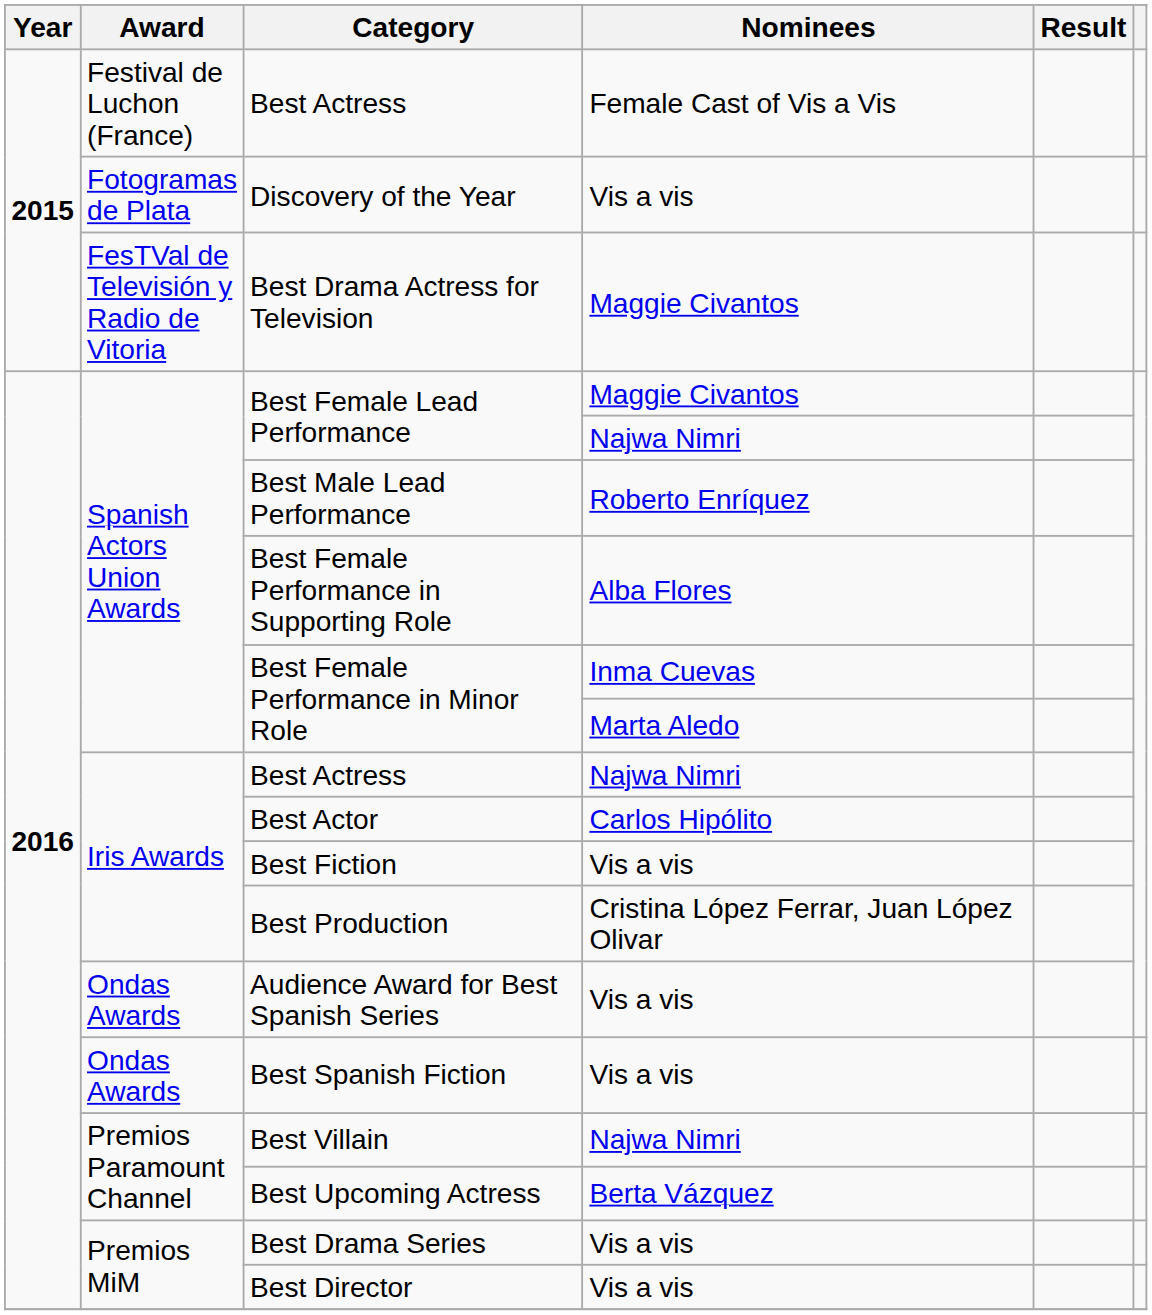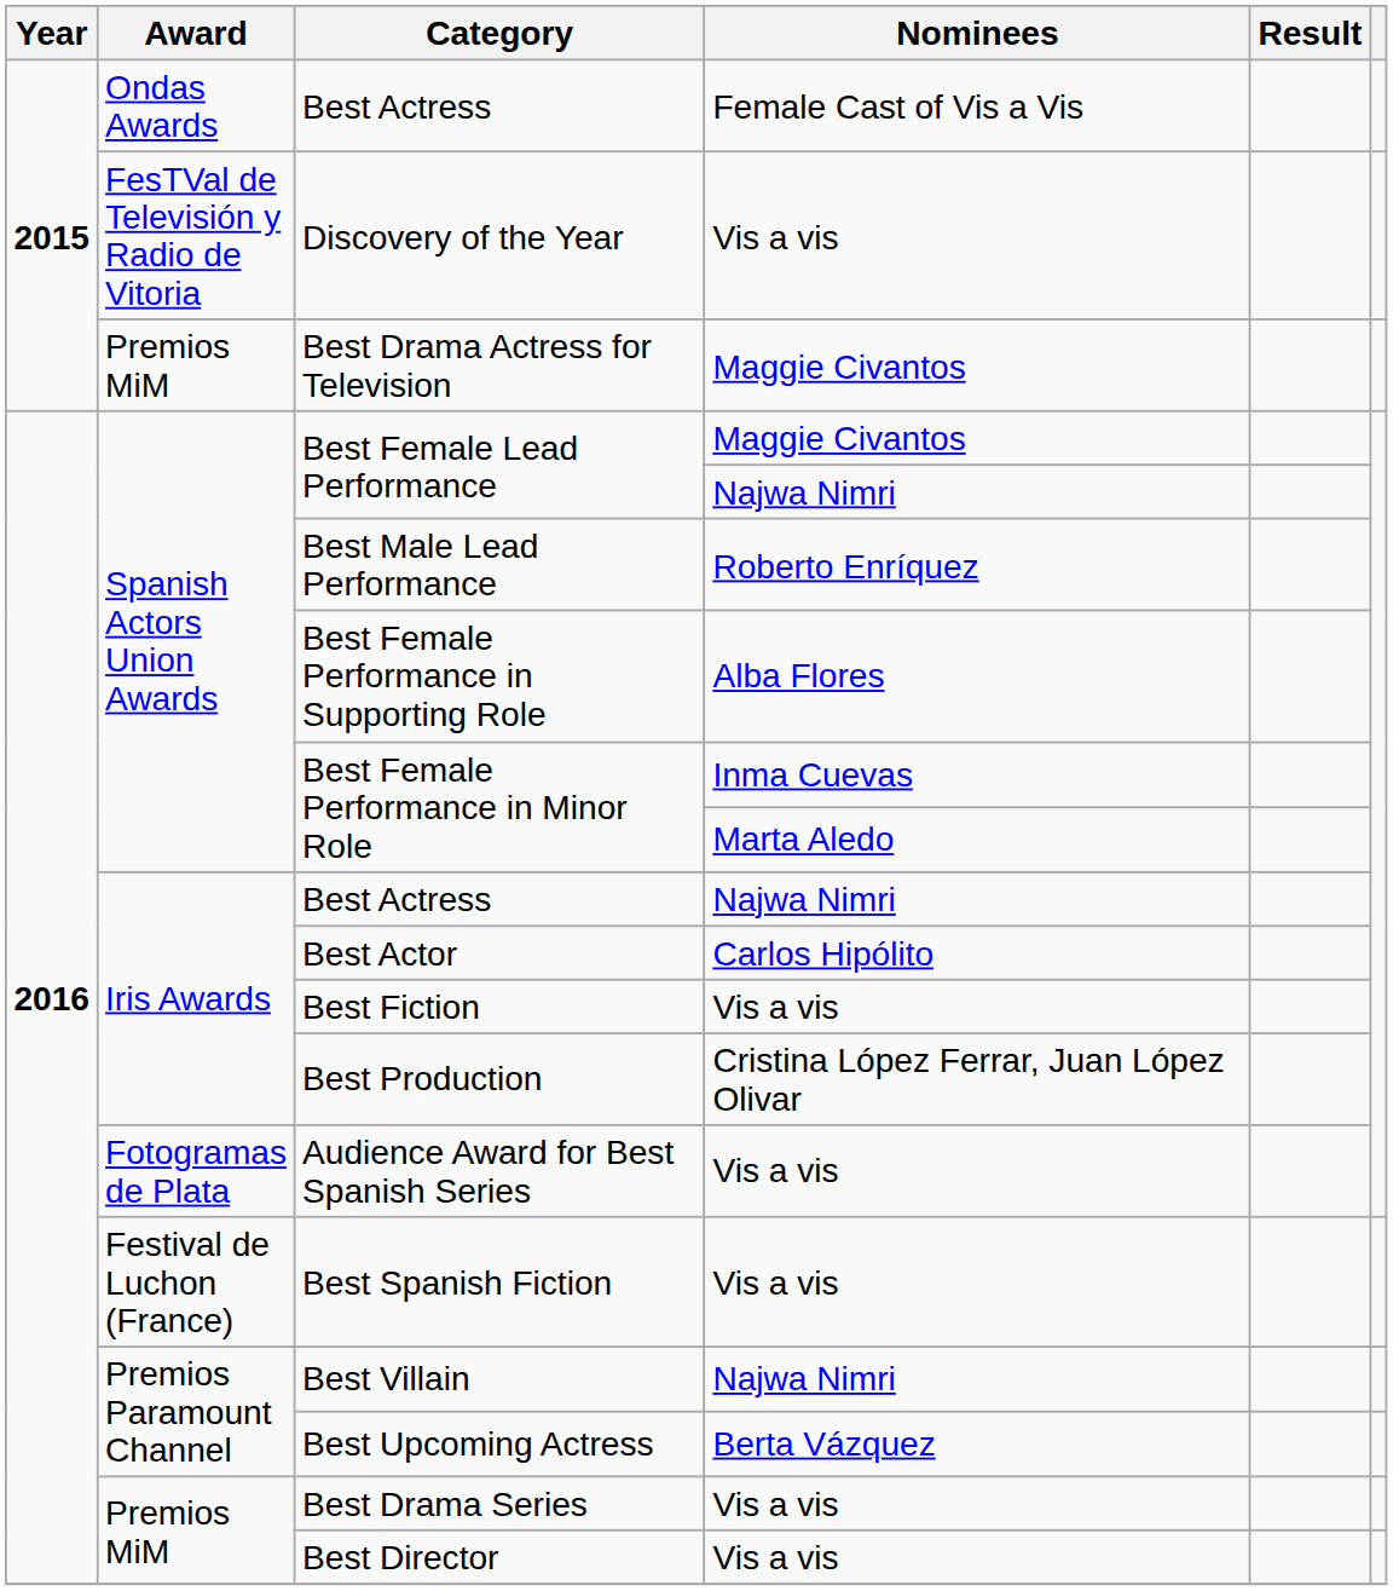Best Actress / Female Cast of Vis a Vis | Award: Festival de Luchon (France) -> Ondas Awards
Discovery of the Year | Award: Fotogramas de Plata -> FesTVal de Televisión y Radio de Vitoria
Best Drama Actress for Television | Award: FesTVal de Televisión y Radio de Vitoria -> Premios MiM
Audience Award for Best Spanish Series | Award: Ondas Awards -> Fotogramas de Plata
Best Spanish Fiction | Award: Ondas Awards -> Festival de Luchon (France)
